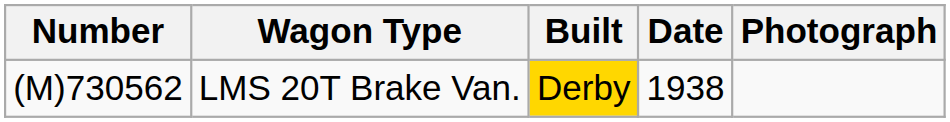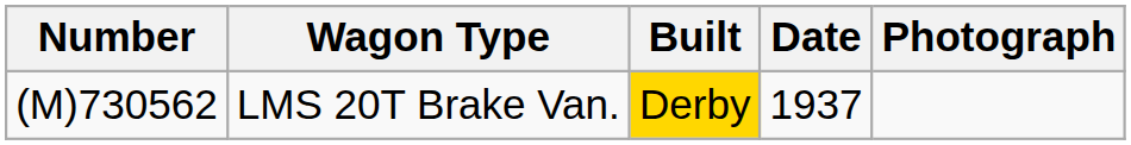LMS 20T Brake Van. | Date: 1938 -> 1937
